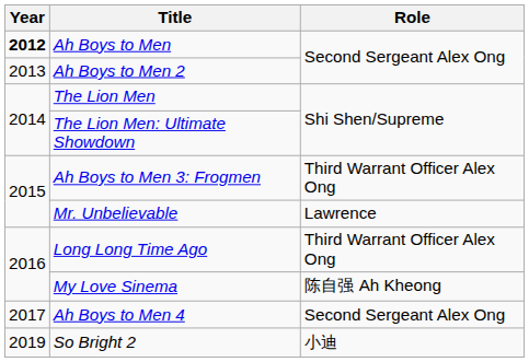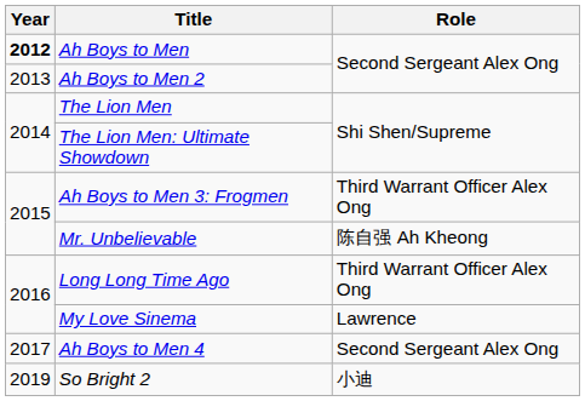Mr. Unbelievable | Role: Lawrence -> 陈自强 Ah Kheong
My Love Sinema | Role: 陈自强 Ah Kheong -> Lawrence
